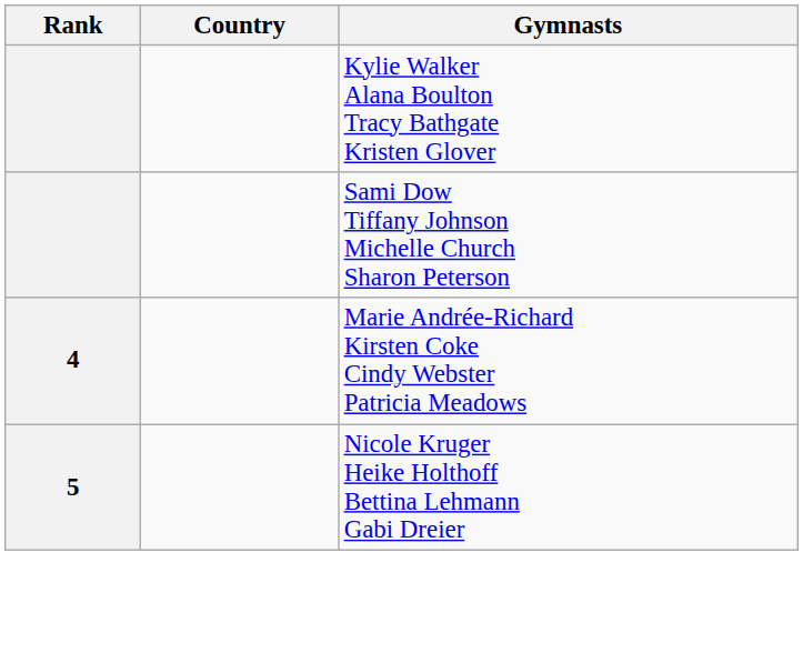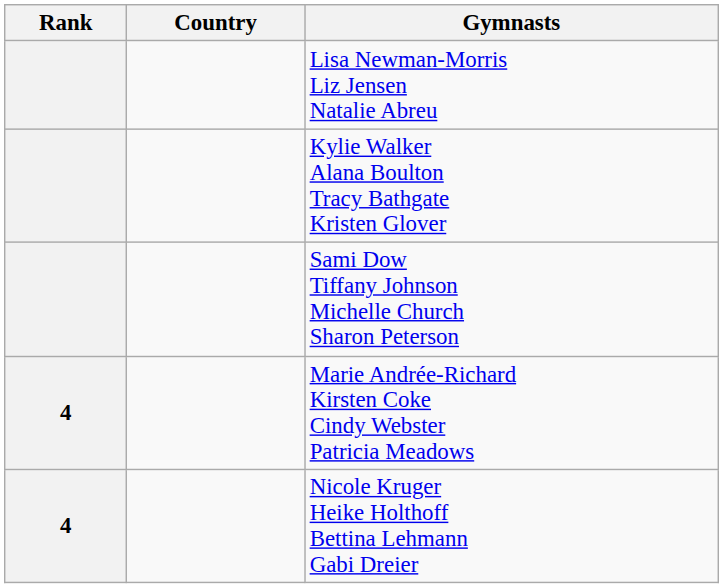+ row: Lisa Newman-Morris Liz Jensen Natalie Abreu
Nicole Kruger Heike Holthoff Bettina Lehmann Gabi Dreier | Rank: 5 -> 4
